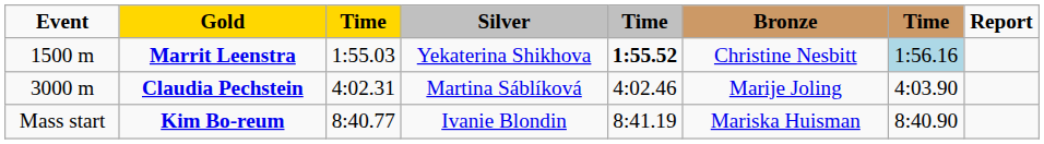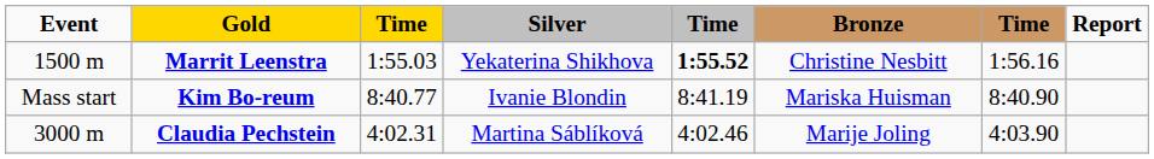Marrit Leenstra | column 7: lightblue background -> no background
rows swapped: Claudia Pechstein <-> Kim Bo-reum
